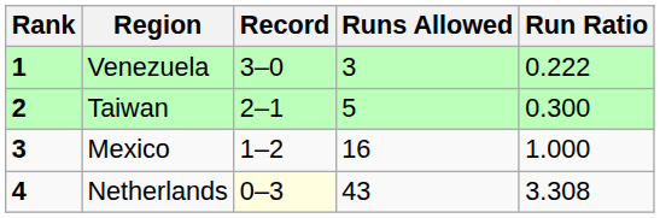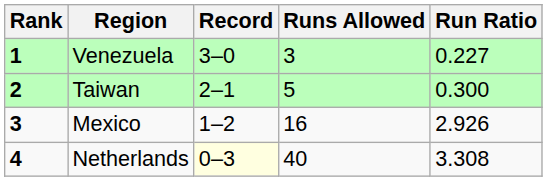Venezuela | Run Ratio: 0.222 -> 0.227
Mexico | Run Ratio: 1.000 -> 2.926
Netherlands | Runs Allowed: 43 -> 40
